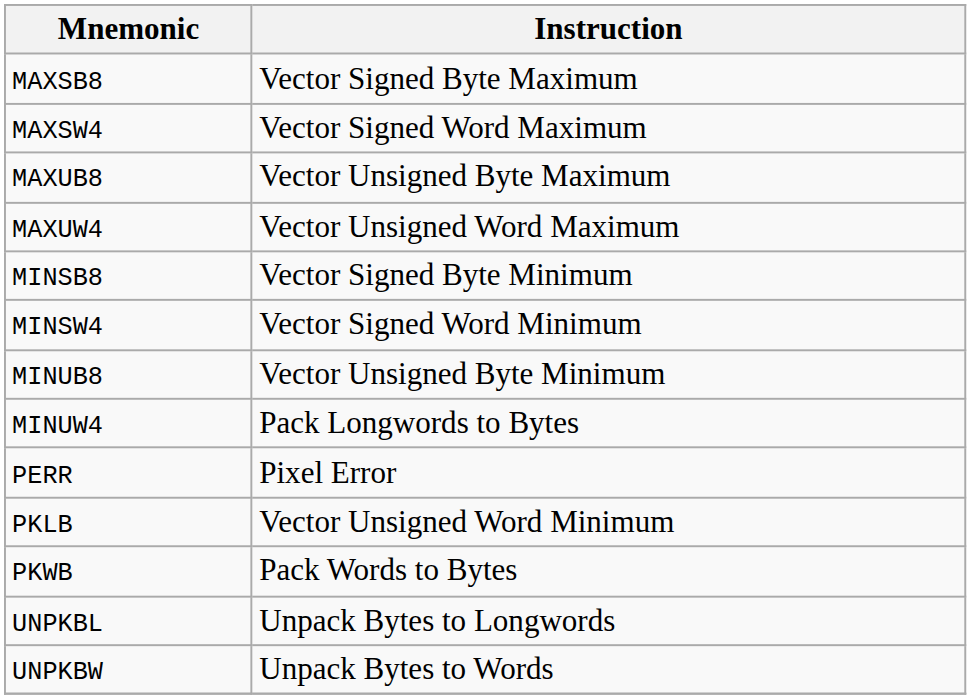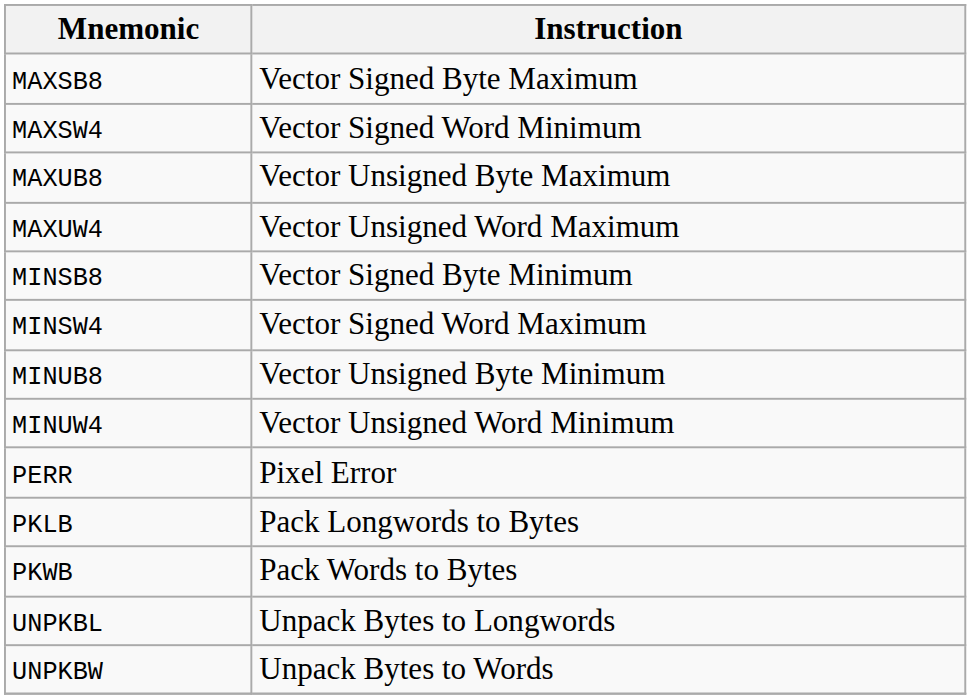MAXSW4 | Instruction: Vector Signed Word Maximum -> Vector Signed Word Minimum
MINSW4 | Instruction: Vector Signed Word Minimum -> Vector Signed Word Maximum
MINUW4 | Instruction: Pack Longwords to Bytes -> Vector Unsigned Word Minimum
PKLB | Instruction: Vector Unsigned Word Minimum -> Pack Longwords to Bytes
